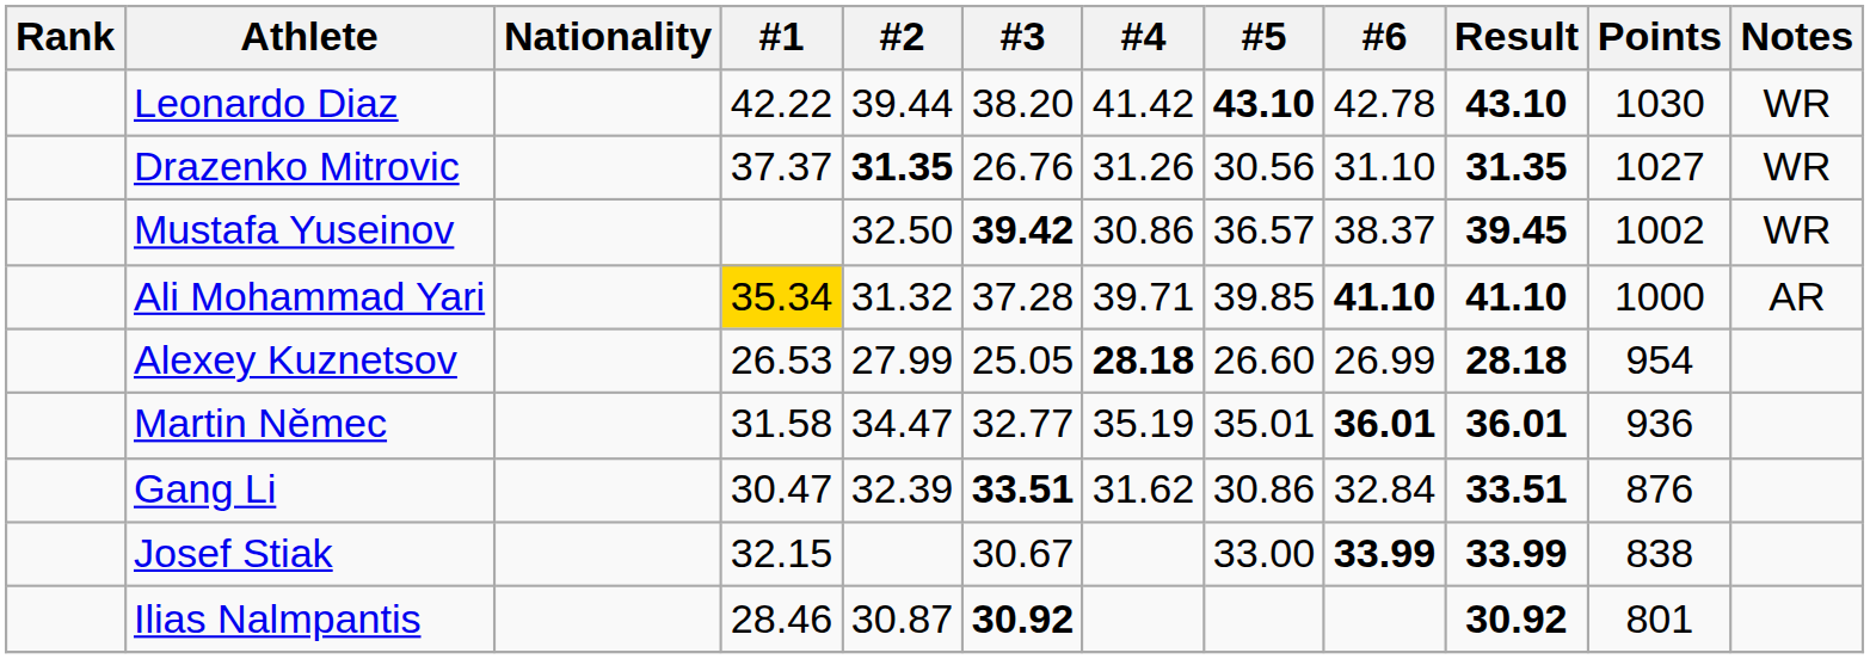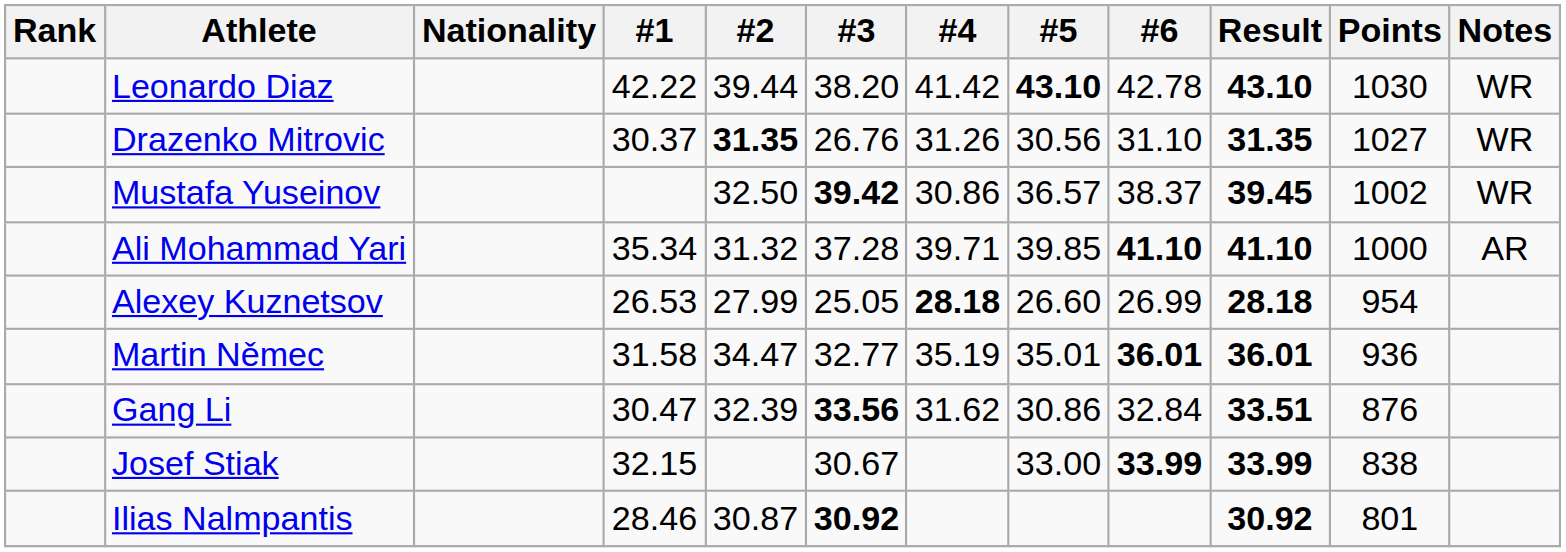Drazenko Mitrovic | #1: 37.37 -> 30.37
Ali Mohammad Yari | #1: gold background -> no background
Gang Li | #3: 33.51 -> 33.56
